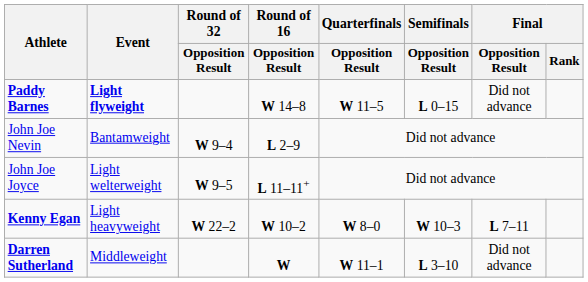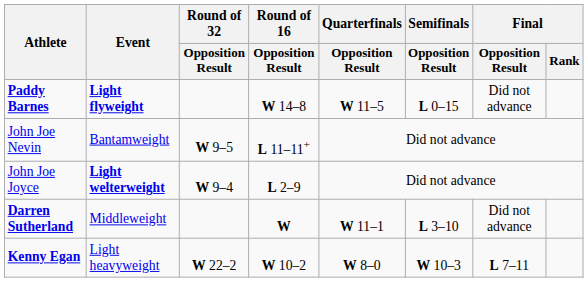John Joe Nevin | Round of 32 / Opposition Result: W 9–4 -> W 9–5
John Joe Nevin | Round of 16 / Opposition Result: L 2–9 -> L 11–11+
John Joe Joyce | Event: normal -> bold
John Joe Joyce | Round of 32 / Opposition Result: W 9–5 -> W 9–4
John Joe Joyce | Round of 16 / Opposition Result: L 11–11+ -> L 2–9
rows swapped: Darren Sutherland <-> Kenny Egan
